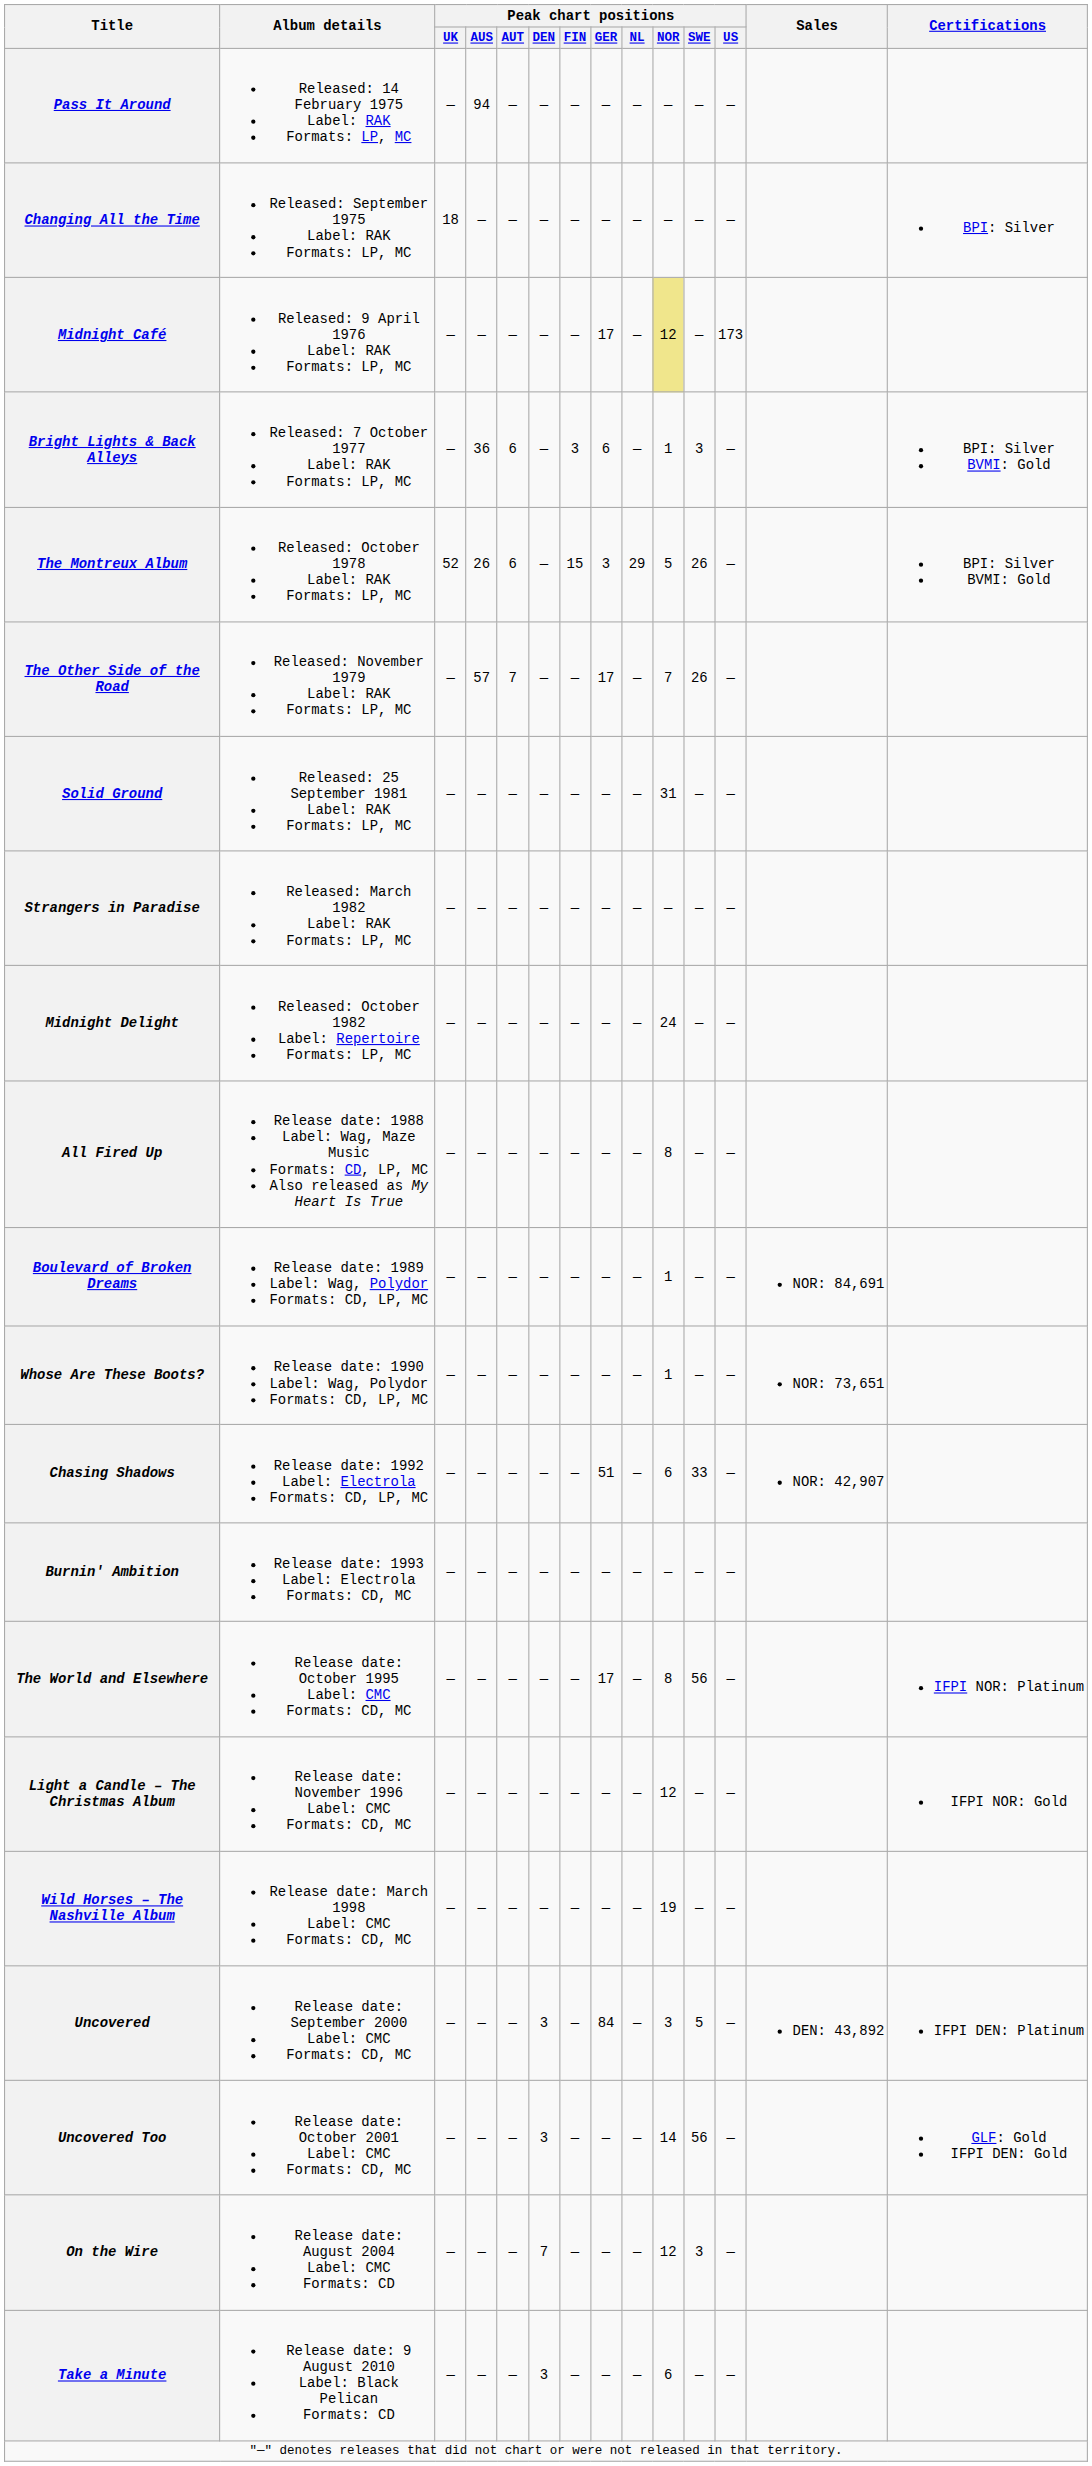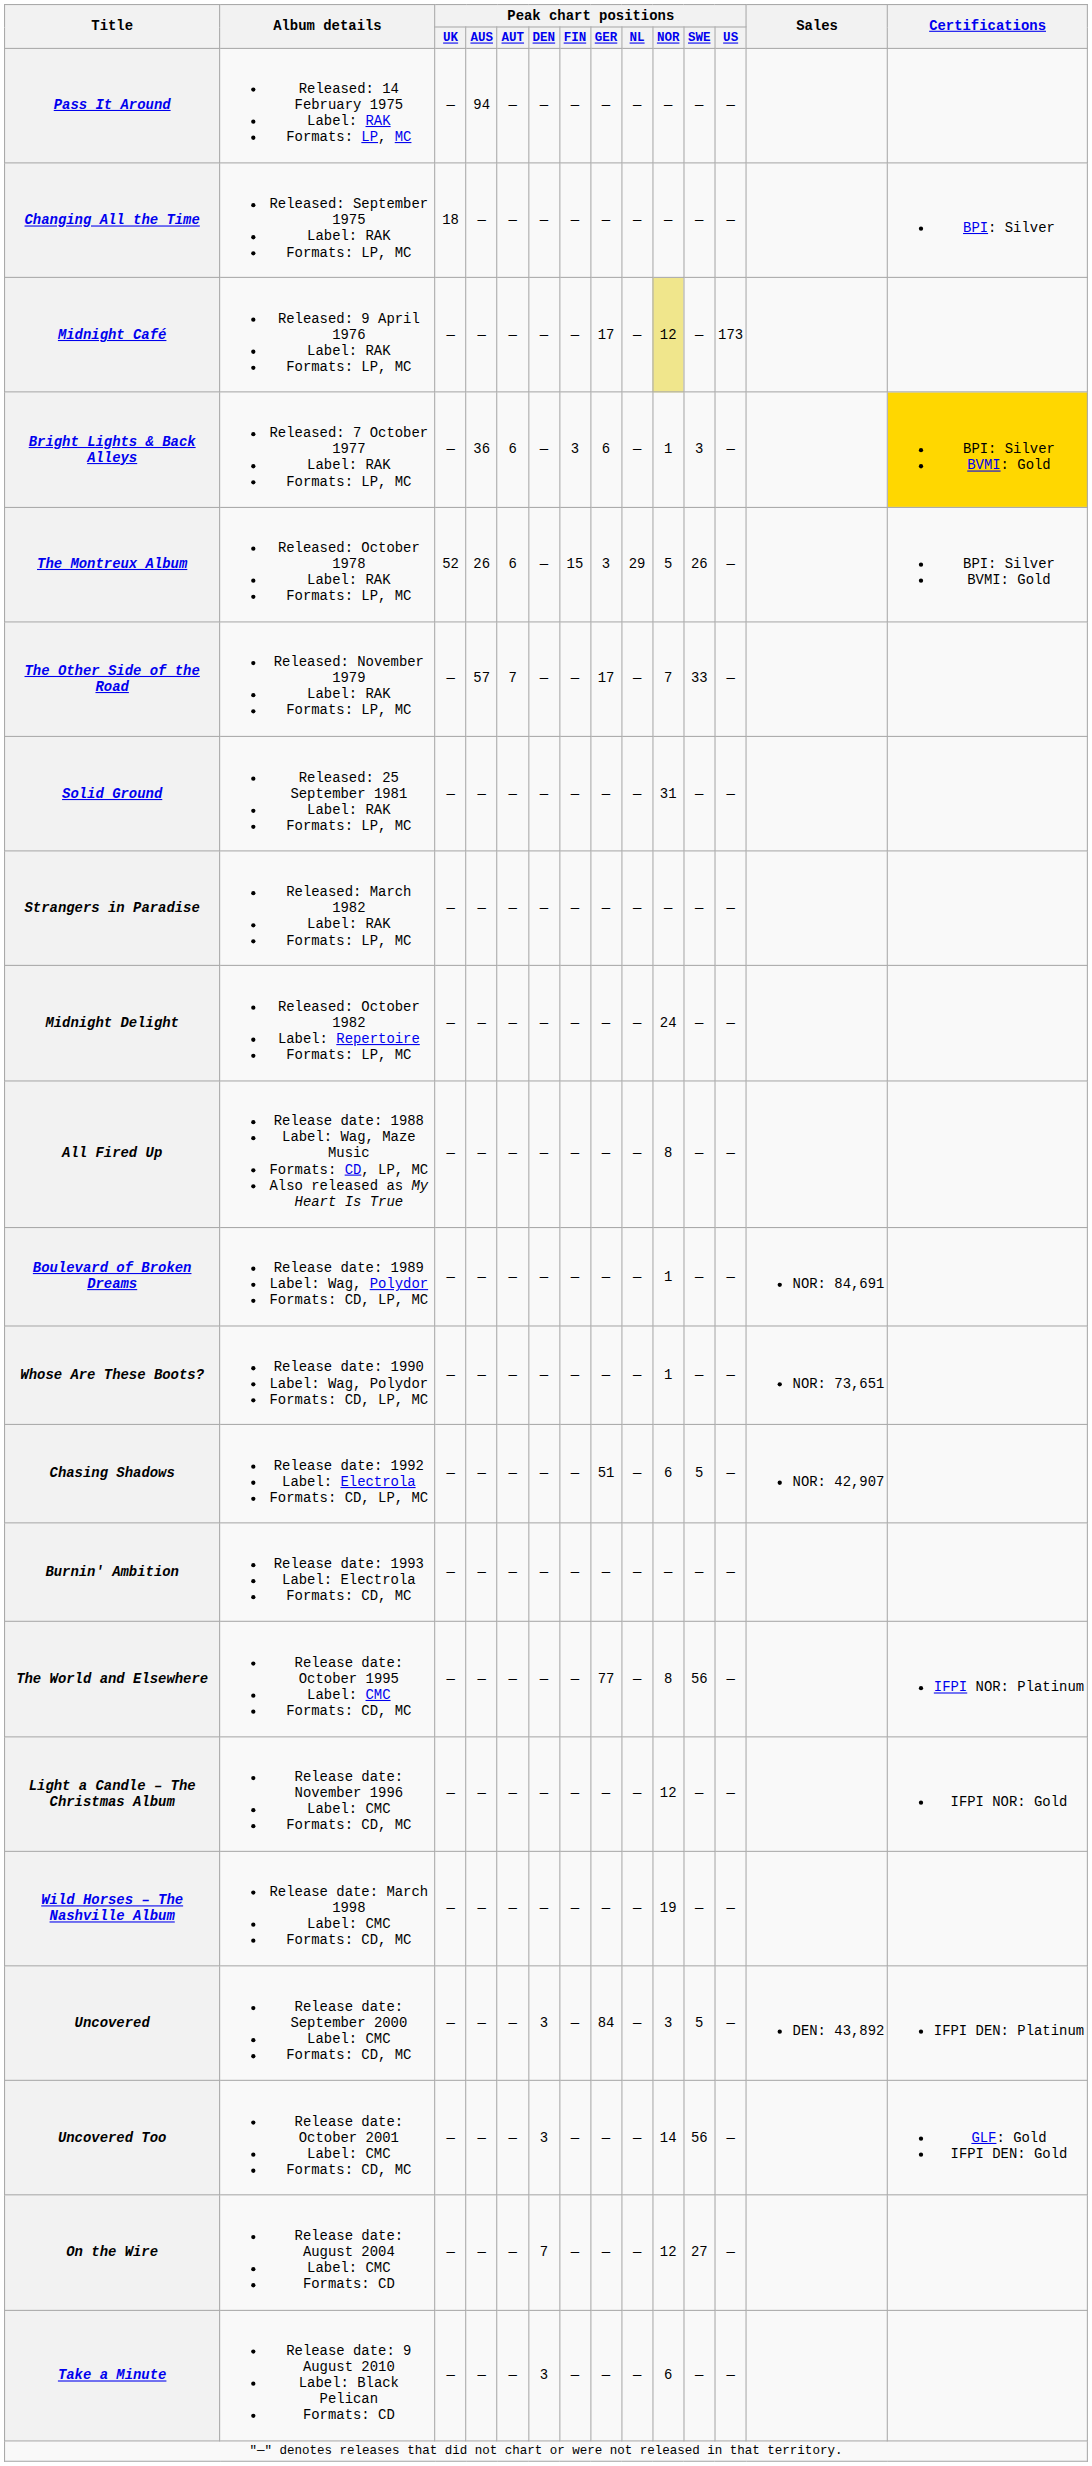Bright Lights & Back Alleys | Certifications: no background -> gold background
The Other Side of the Road | Peak chart positions / SWE: 26 -> 33
Chasing Shadows | Peak chart positions / SWE: 33 -> 5
The World and Elsewhere | Peak chart positions / GER: 17 -> 77
On the Wire | Peak chart positions / SWE: 3 -> 27
